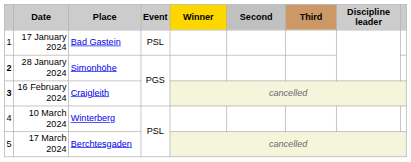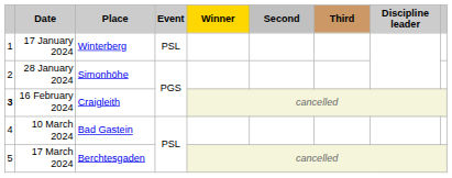17 January 2024 | Place: Bad Gastein -> Winterberg
28 January 2024 | column 1: bold -> normal
10 March 2024 | Place: Winterberg -> Bad Gastein
